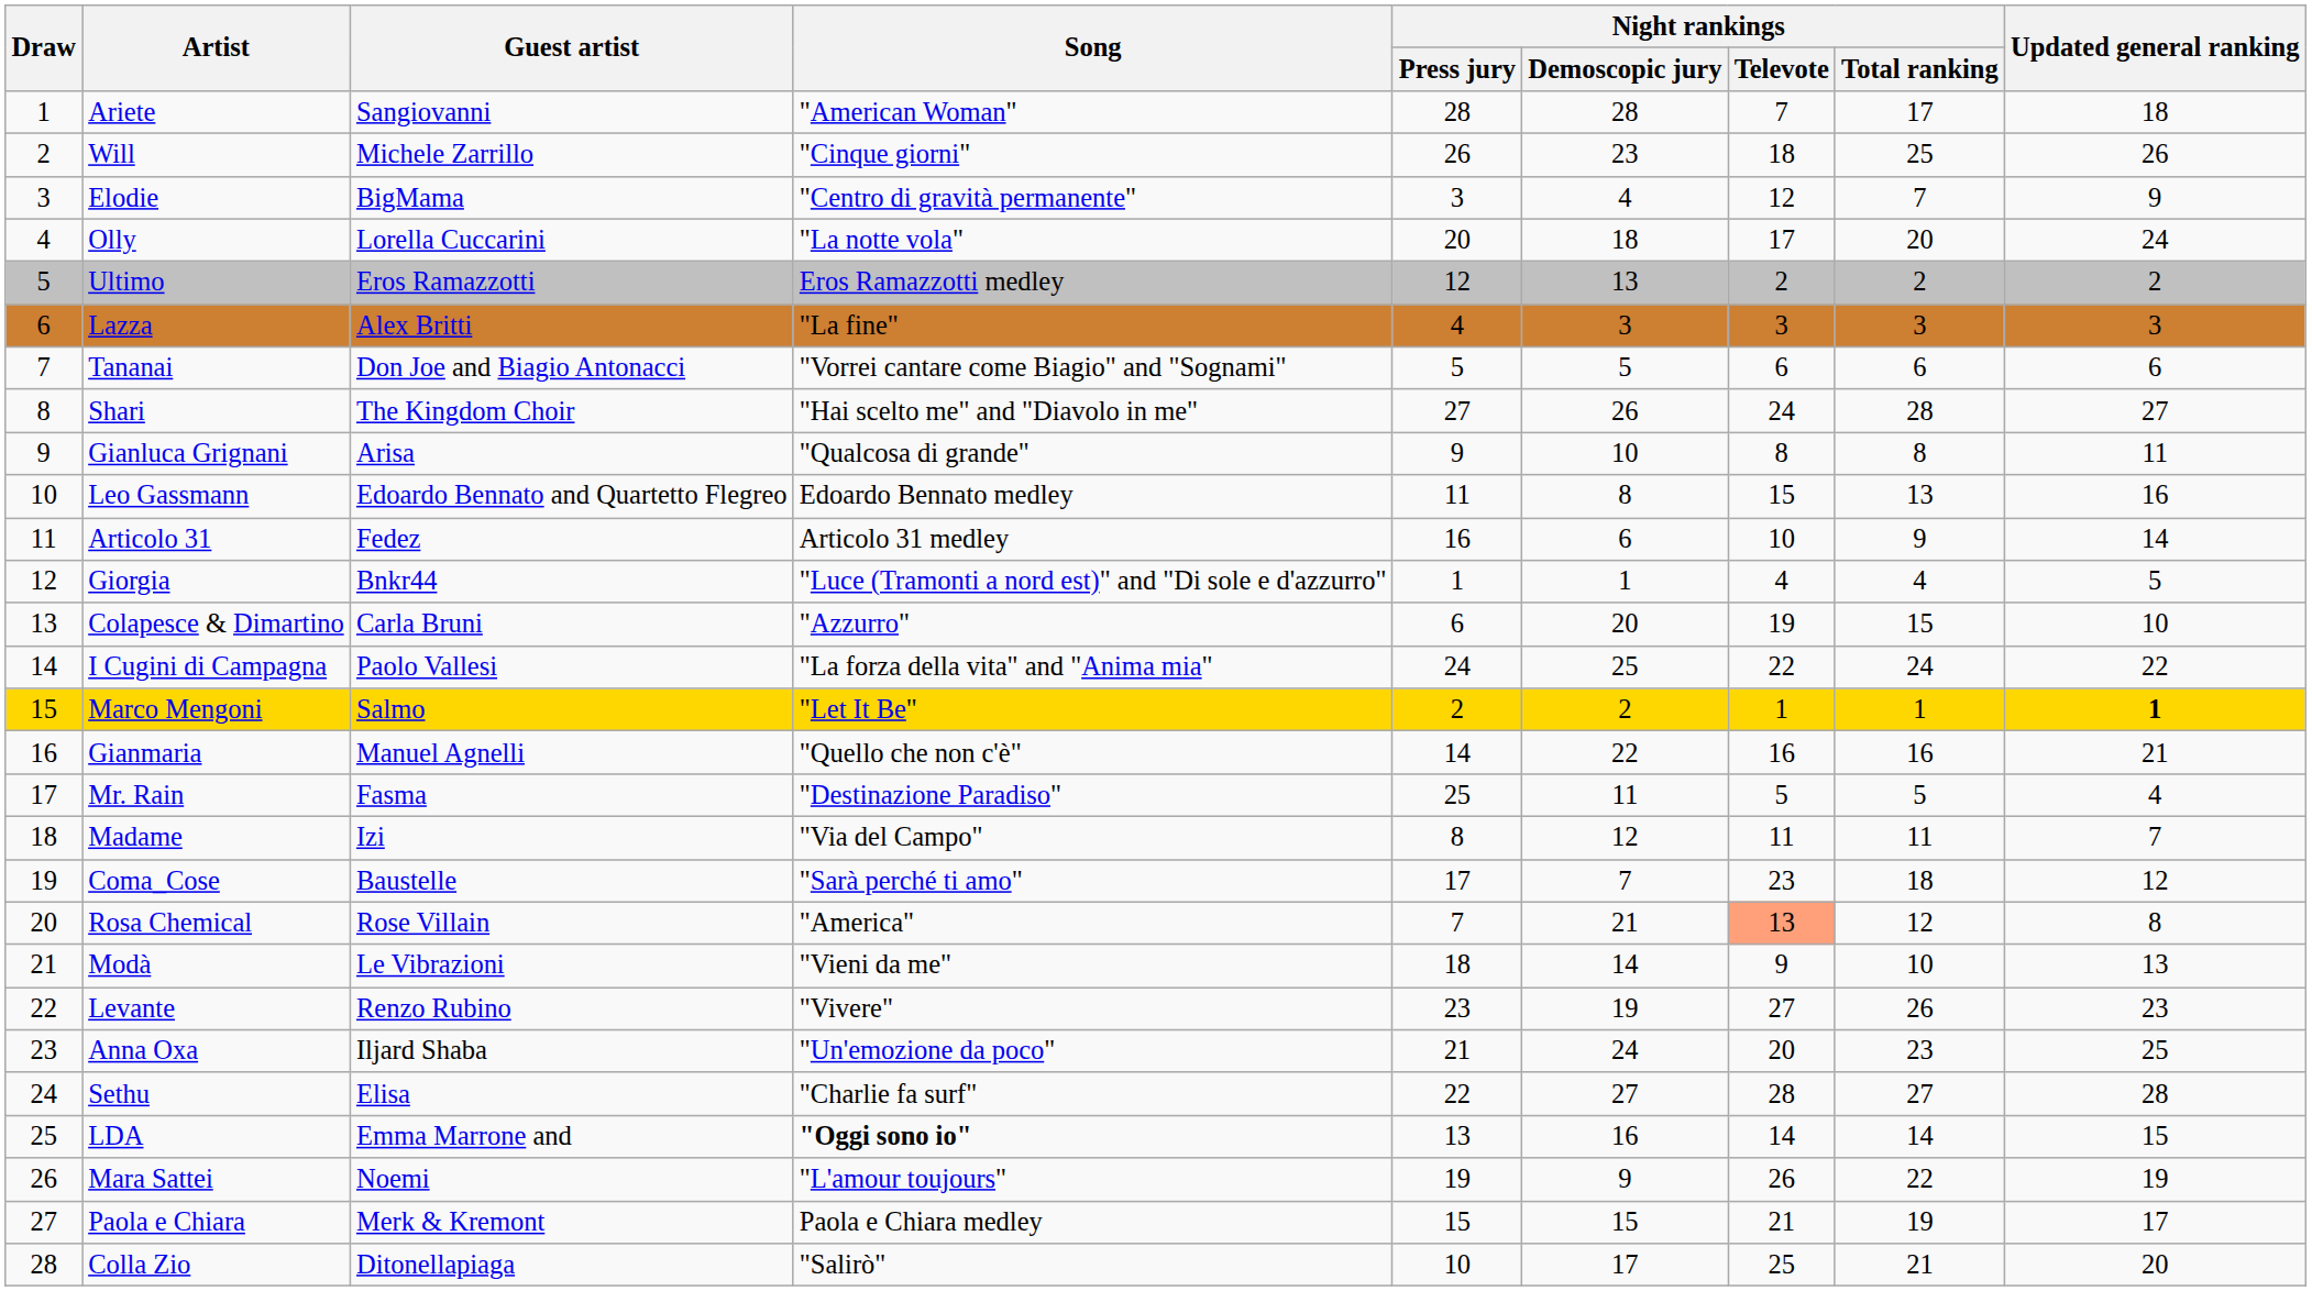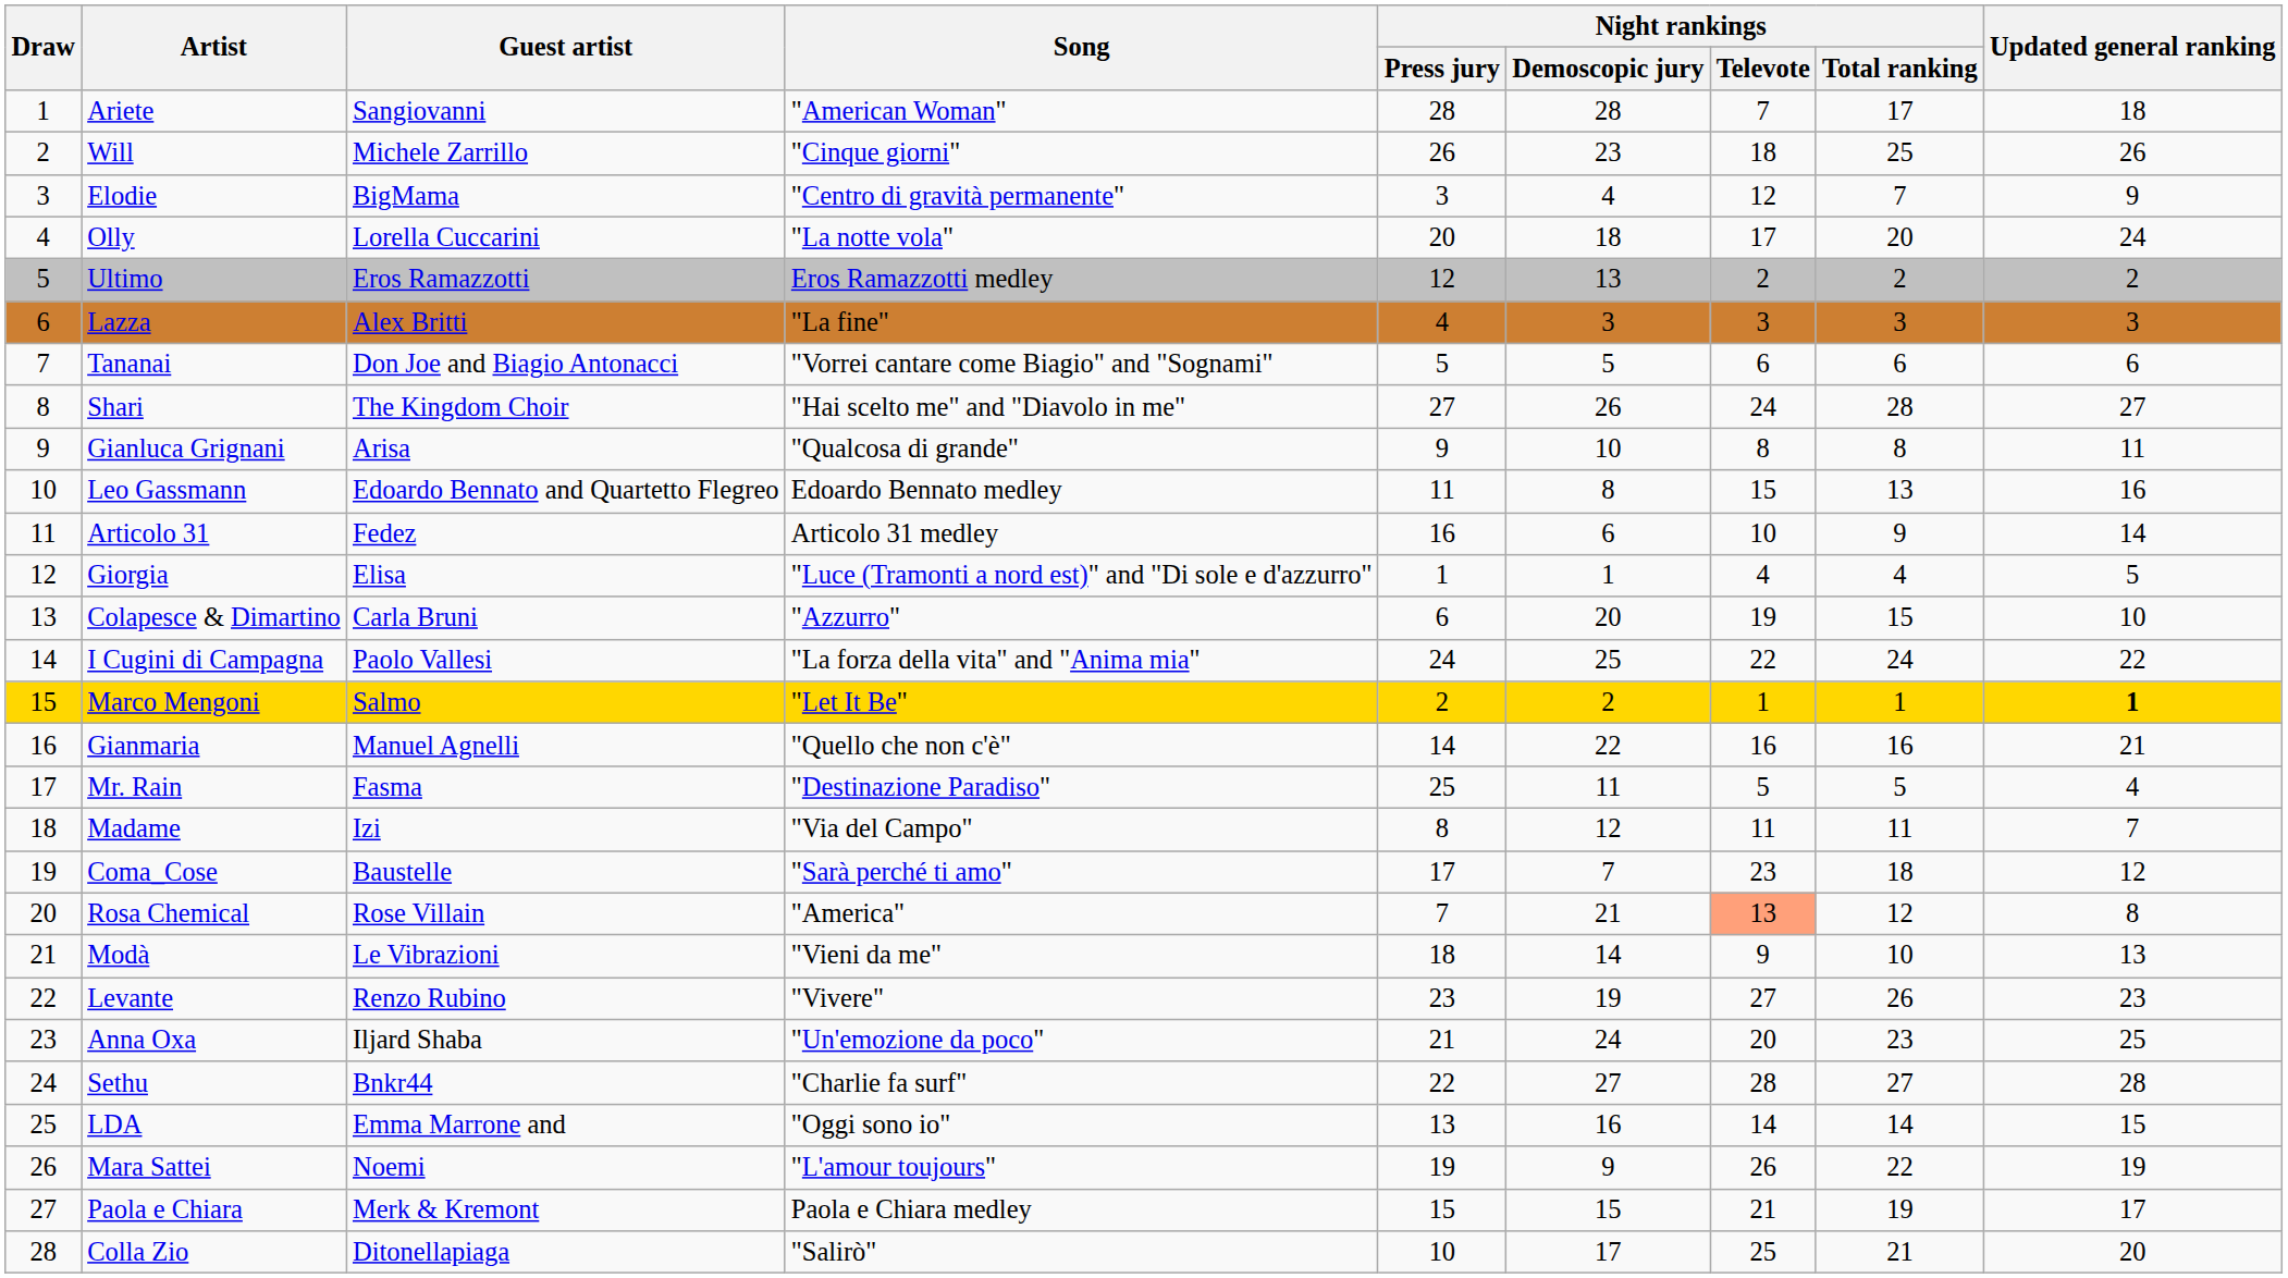Giorgia | Guest artist: Bnkr44 -> Elisa
Sethu | Guest artist: Elisa -> Bnkr44
LDA | Song: bold -> normal
